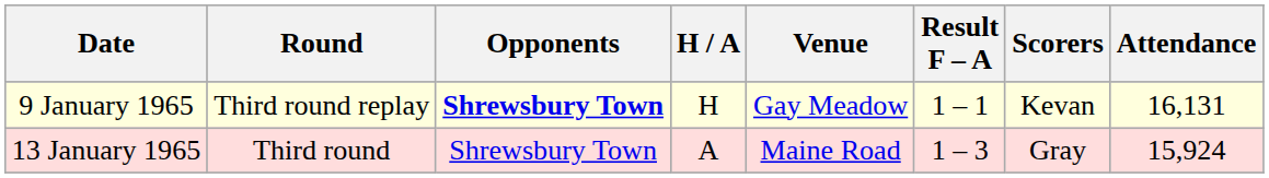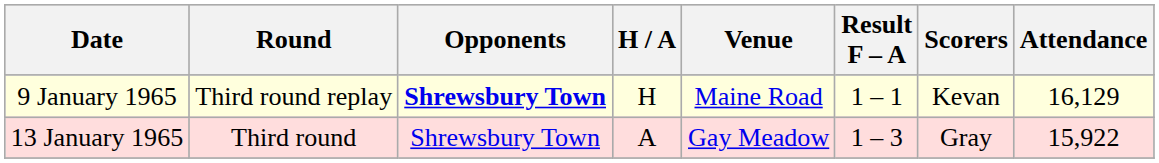9 January 1965 | Venue: Gay Meadow -> Maine Road
9 January 1965 | Attendance: 16,131 -> 16,129
13 January 1965 | Venue: Maine Road -> Gay Meadow
13 January 1965 | Attendance: 15,924 -> 15,922
